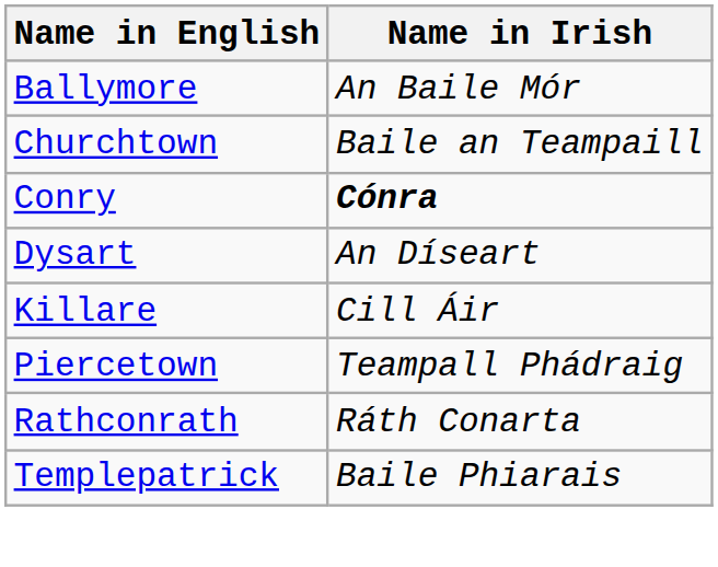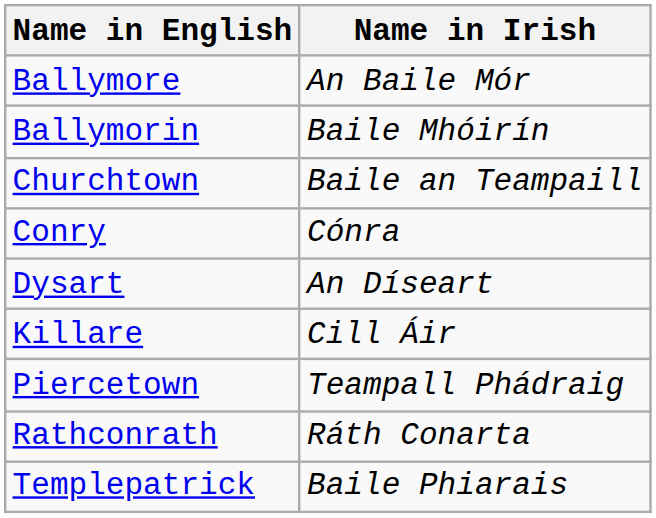+ row: Ballymorin | Baile Mhóirín
Conry | Name in Irish: bold -> normal
